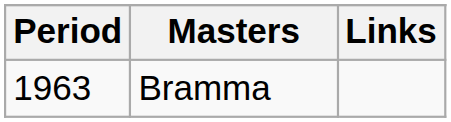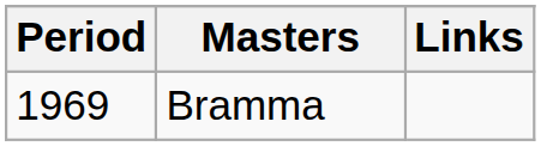Bramma | Period: 1963 -> 1969
